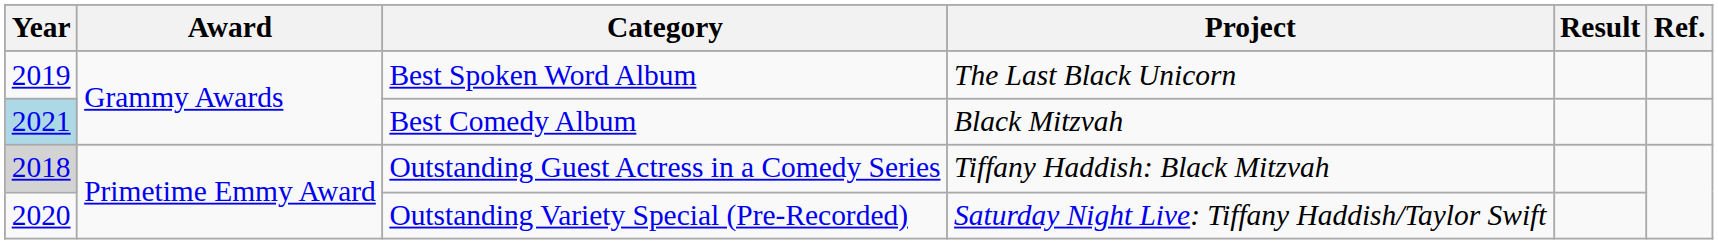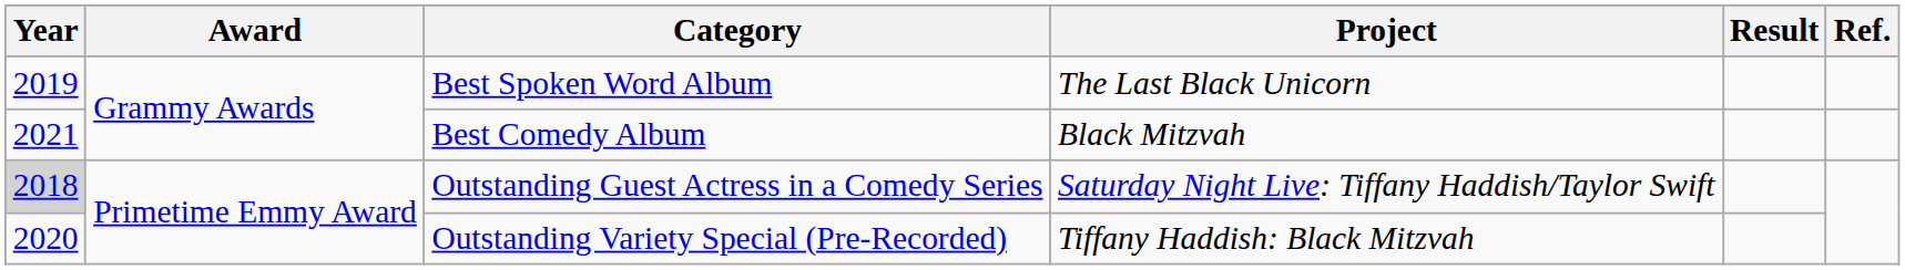Best Comedy Album | Year: lightblue background -> no background
Outstanding Guest Actress in a Comedy Series | Project: Tiffany Haddish: Black Mitzvah -> Saturday Night Live: Tiffany Haddish/Taylor Swift
Outstanding Variety Special (Pre-Recorded) | Project: Saturday Night Live: Tiffany Haddish/Taylor Swift -> Tiffany Haddish: Black Mitzvah
